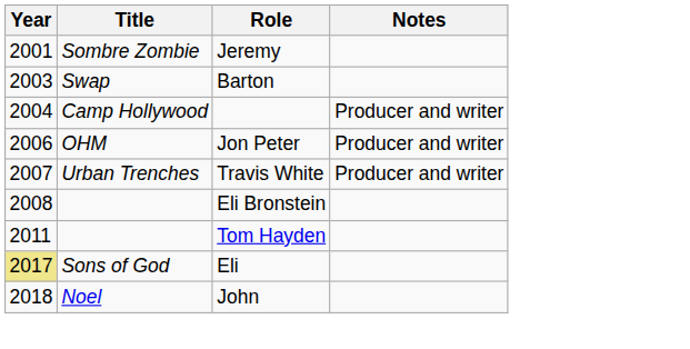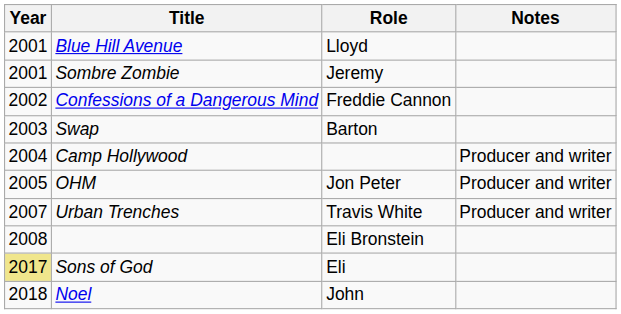+ row: 2001 | Blue Hill Avenue | Lloyd
+ row: 2002 | Confessions of a Dangerous Mind | Freddie Cannon
Jon Peter | Year: 2006 -> 2005
- row: 2011 | Tom Hayden
